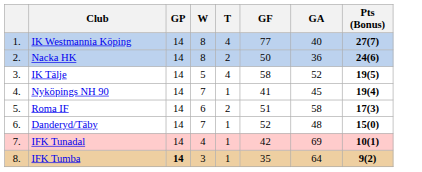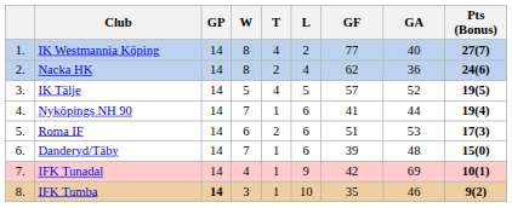+ column: L | 2 | 4 | 5 | 6 | 6 | 6 | 9 | 10
Nacka HK | GF: 50 -> 62
IK Tälje | GF: 58 -> 57
Nyköpings NH 90 | GA: 45 -> 44
Roma IF | GA: 58 -> 53
Danderyd/Täby | GF: 52 -> 39
IFK Tumba | GA: 64 -> 46
